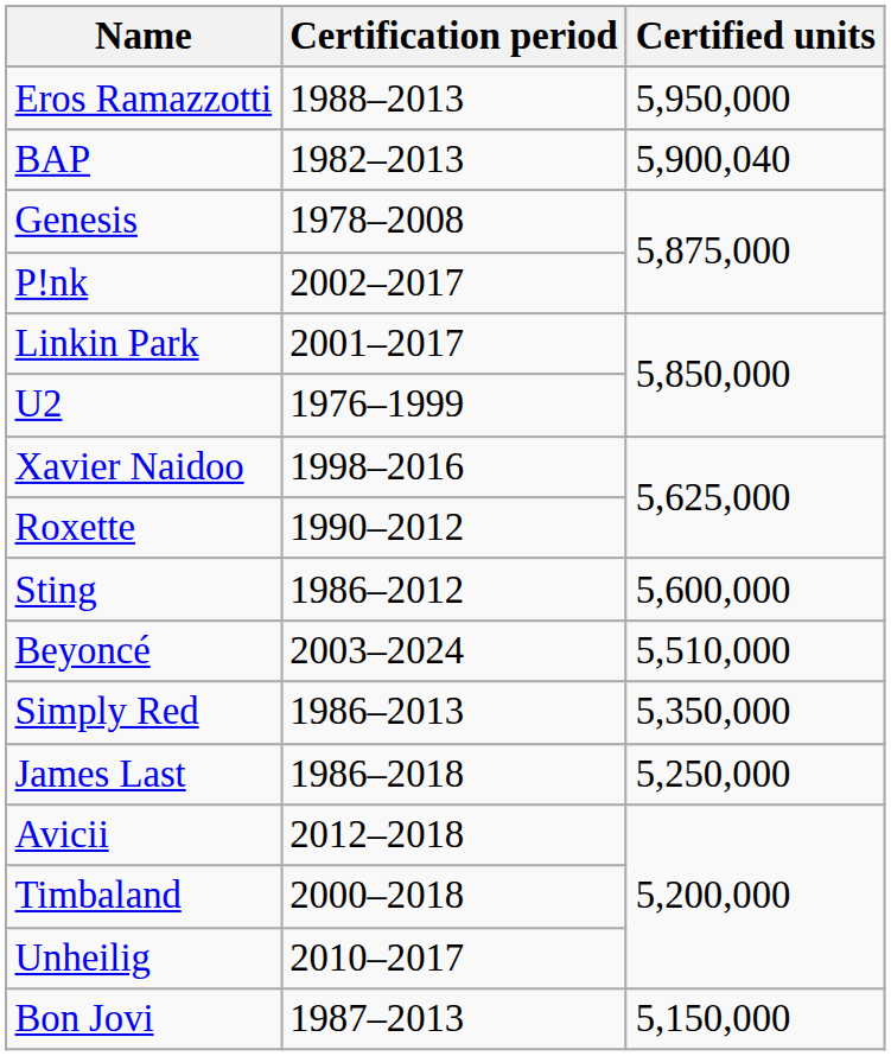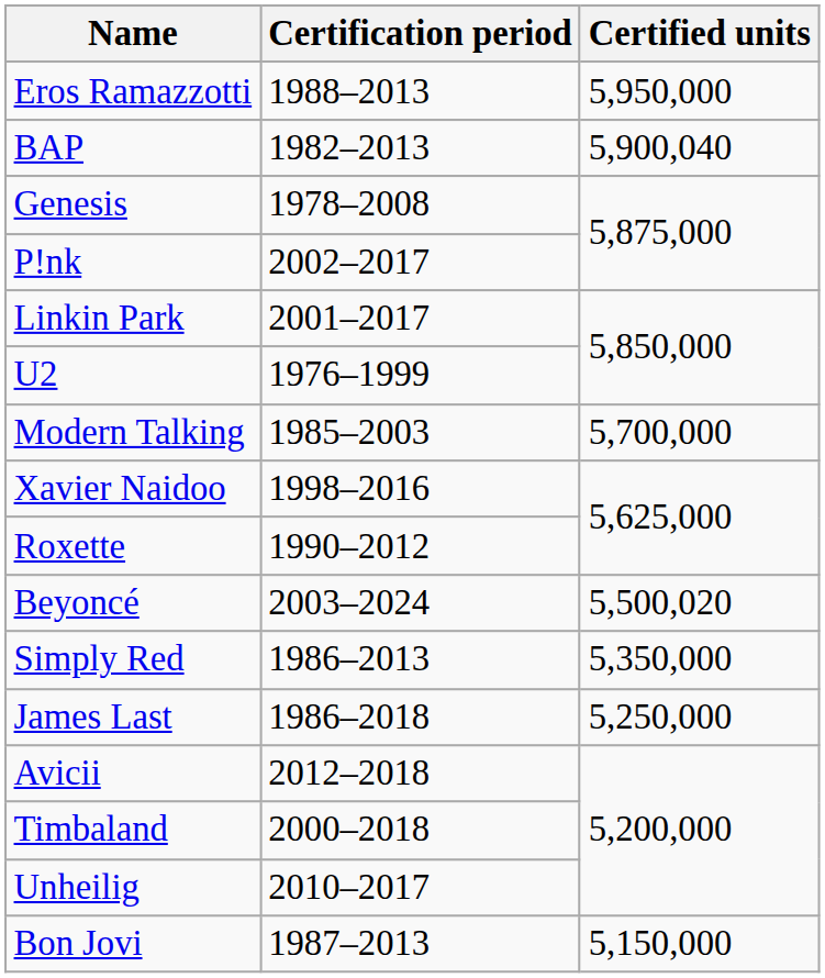+ row: Modern Talking | 1985–2003 | 5,700,000
- row: Sting | 1986–2012 | 5,600,000
Beyoncé | Certified units: 5,510,000 -> 5,500,020
